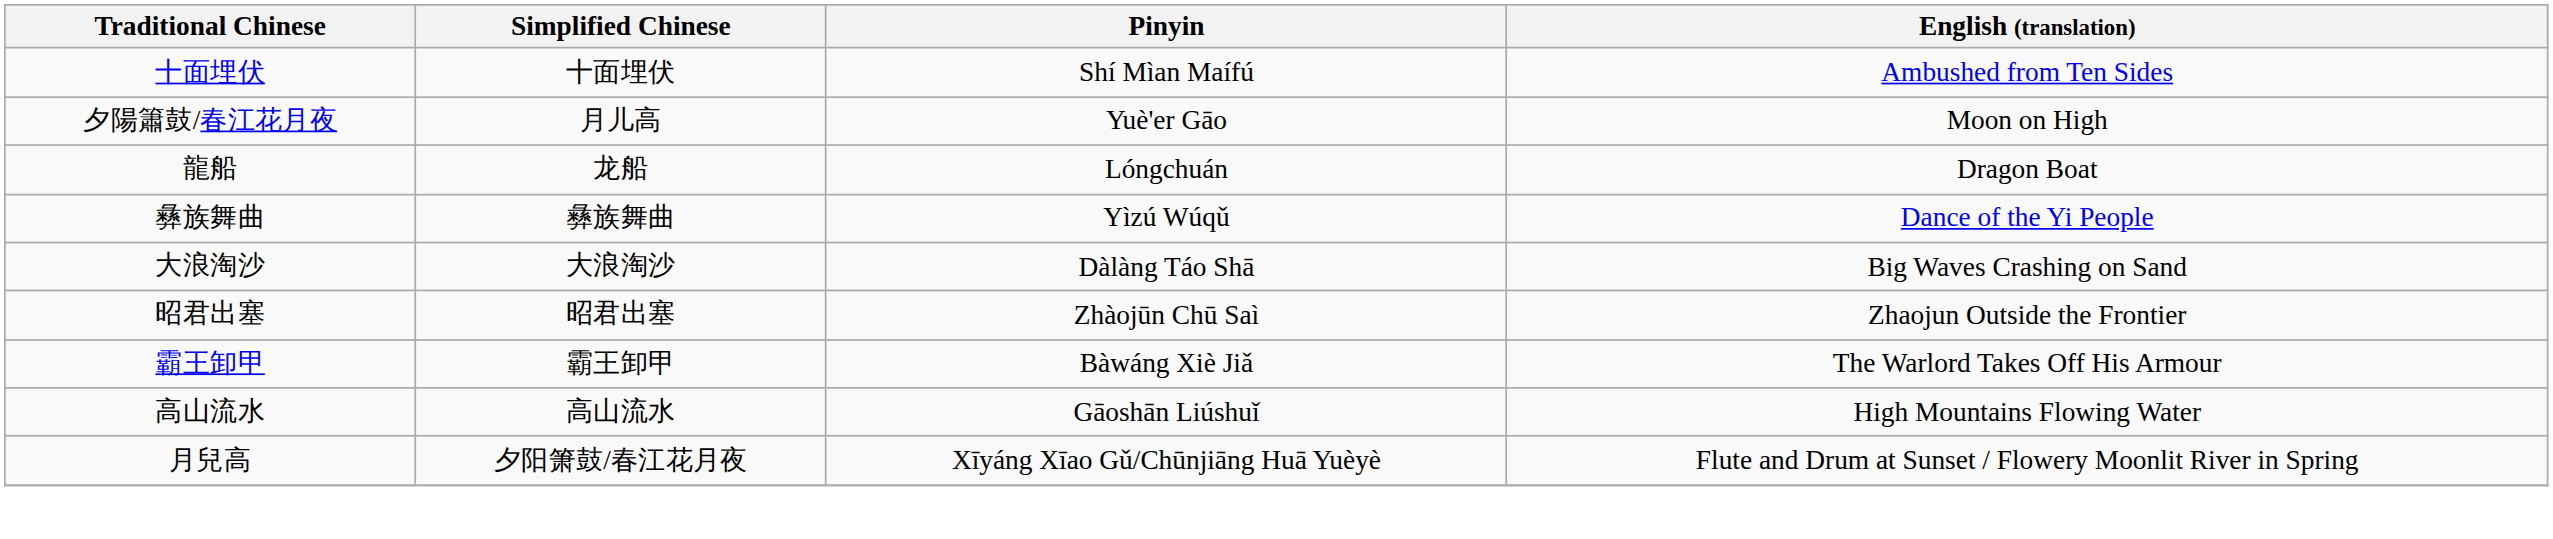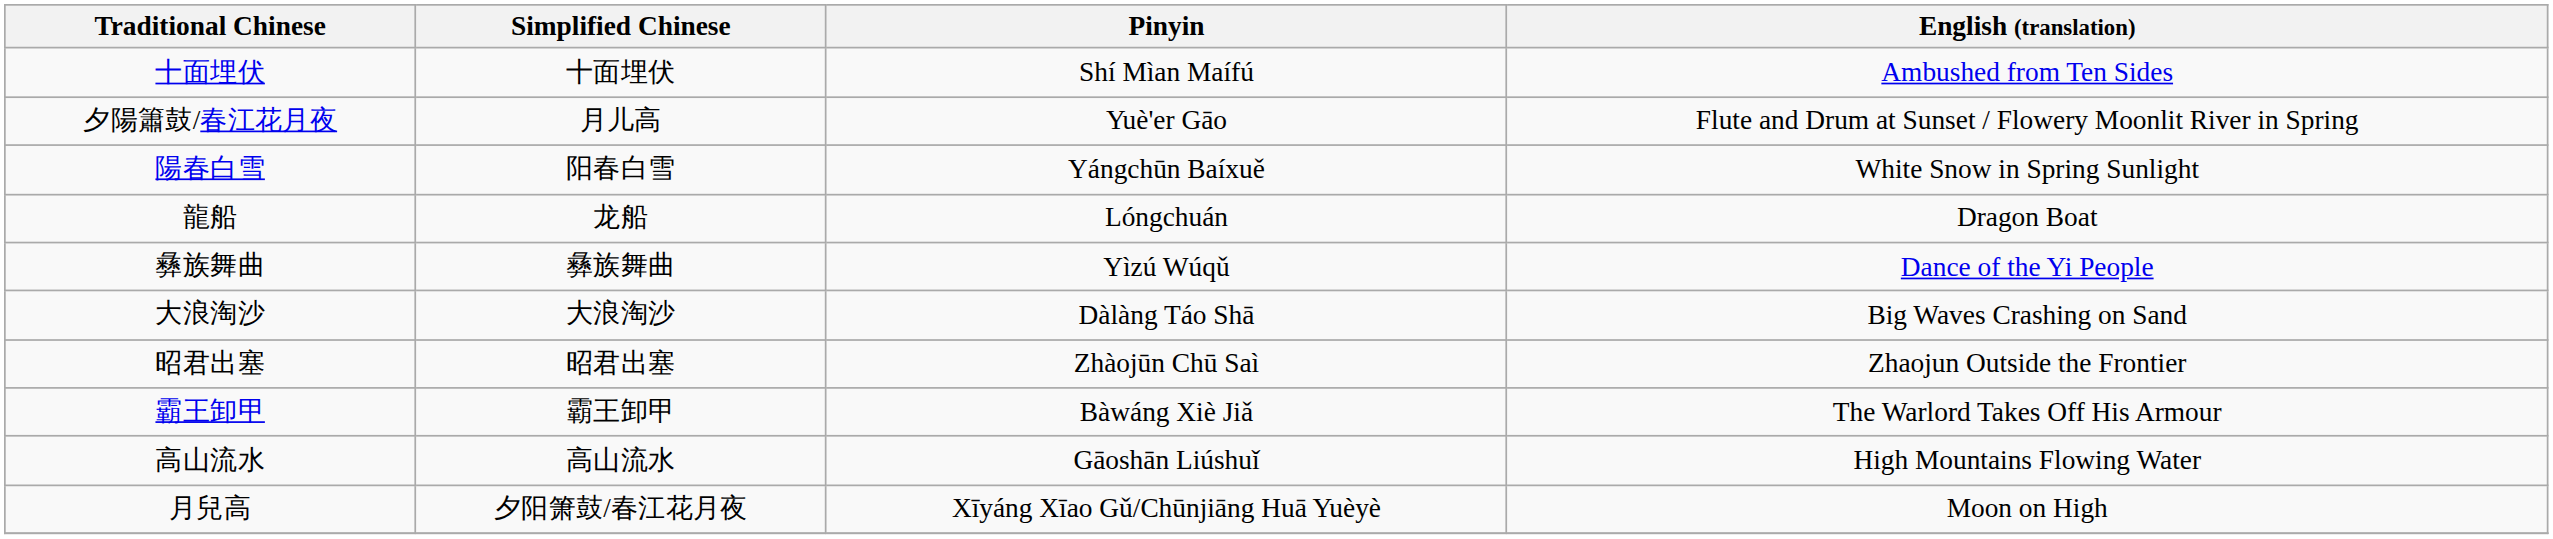夕陽簫鼓/春江花月夜 | English (translation): Moon on High -> Flute and Drum at Sunset / Flowery Moonlit River in Spring
+ row: 陽春白雪 | 阳春白雪 | Yángchūn Baíxuě | White Snow in Spring Sunlight
月兒高 | English (translation): Flute and Drum at Sunset / Flowery Moonlit River in Spring -> Moon on High
